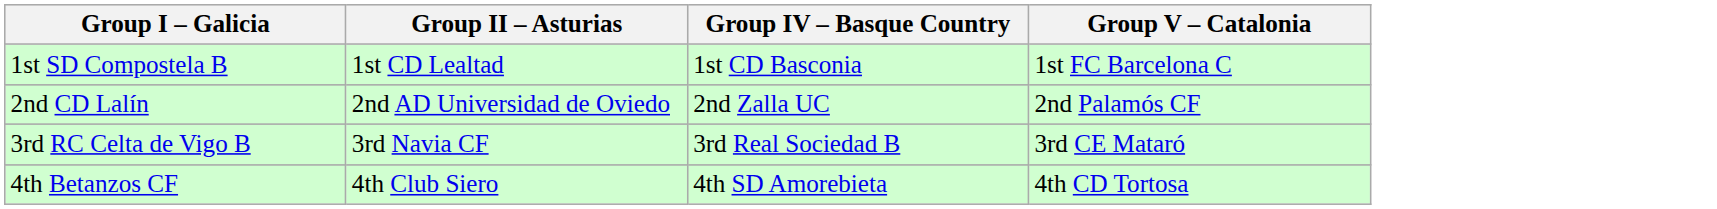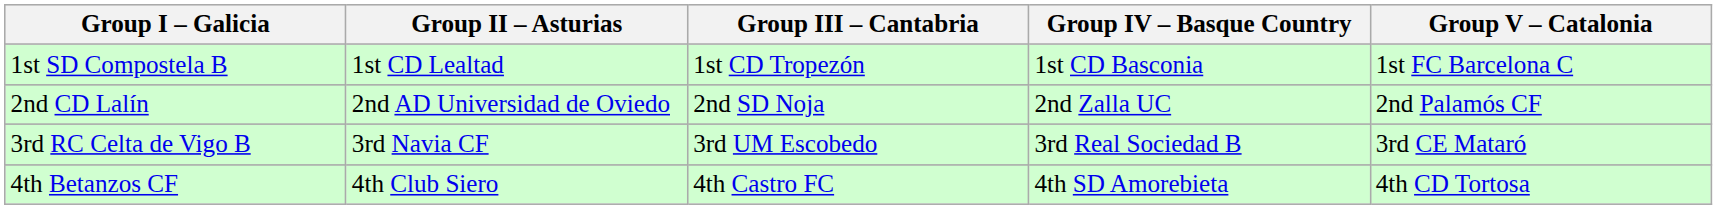+ column: Group III – Cantabria | 1st CD Tropezón | 2nd SD Noja | 3rd UM Escobedo | 4th Castro FC
